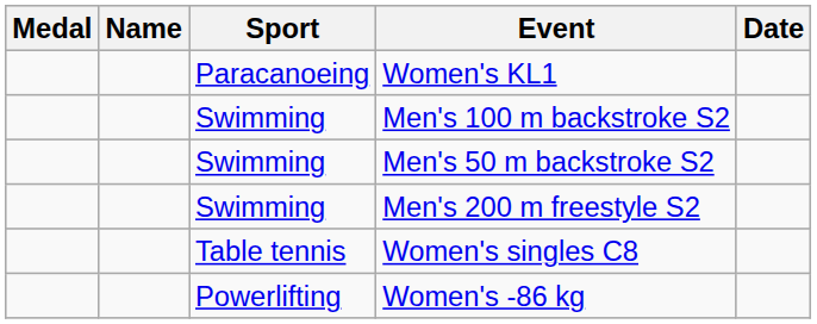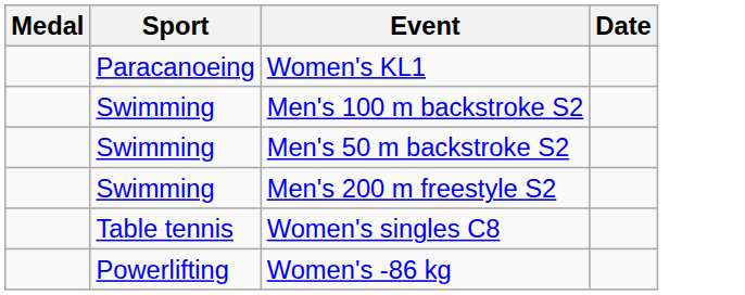- column: Name
